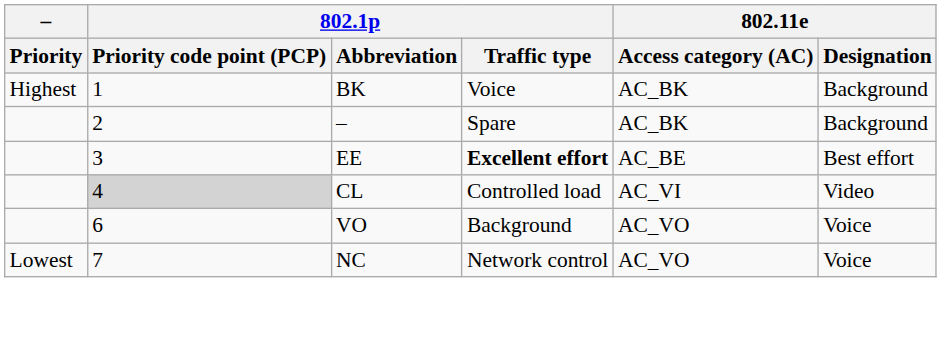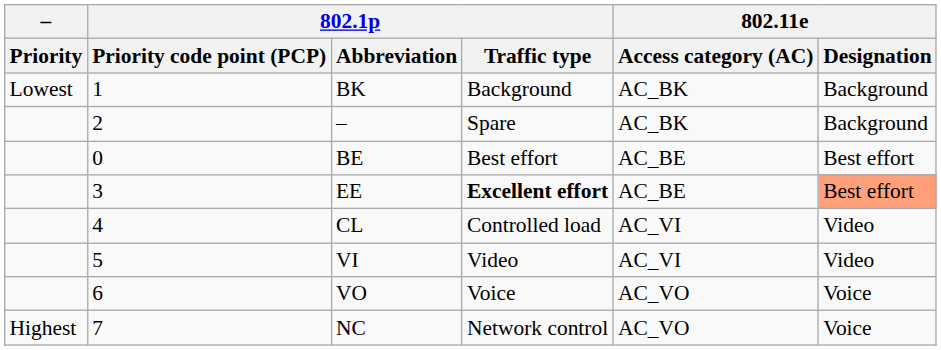BK | – / Priority: Highest -> Lowest
BK | 802.1p / Traffic type: Voice -> Background
+ row: 0 | BE | Best effort | AC_BE | Best effort
EE | 802.11e / Designation: no background -> lightsalmon background
CL | 802.1p / Priority code point (PCP): lightgrey background -> no background
+ row: 5 | VI | Video | AC_VI | Video
VO | 802.1p / Traffic type: Background -> Voice
NC | – / Priority: Lowest -> Highest
